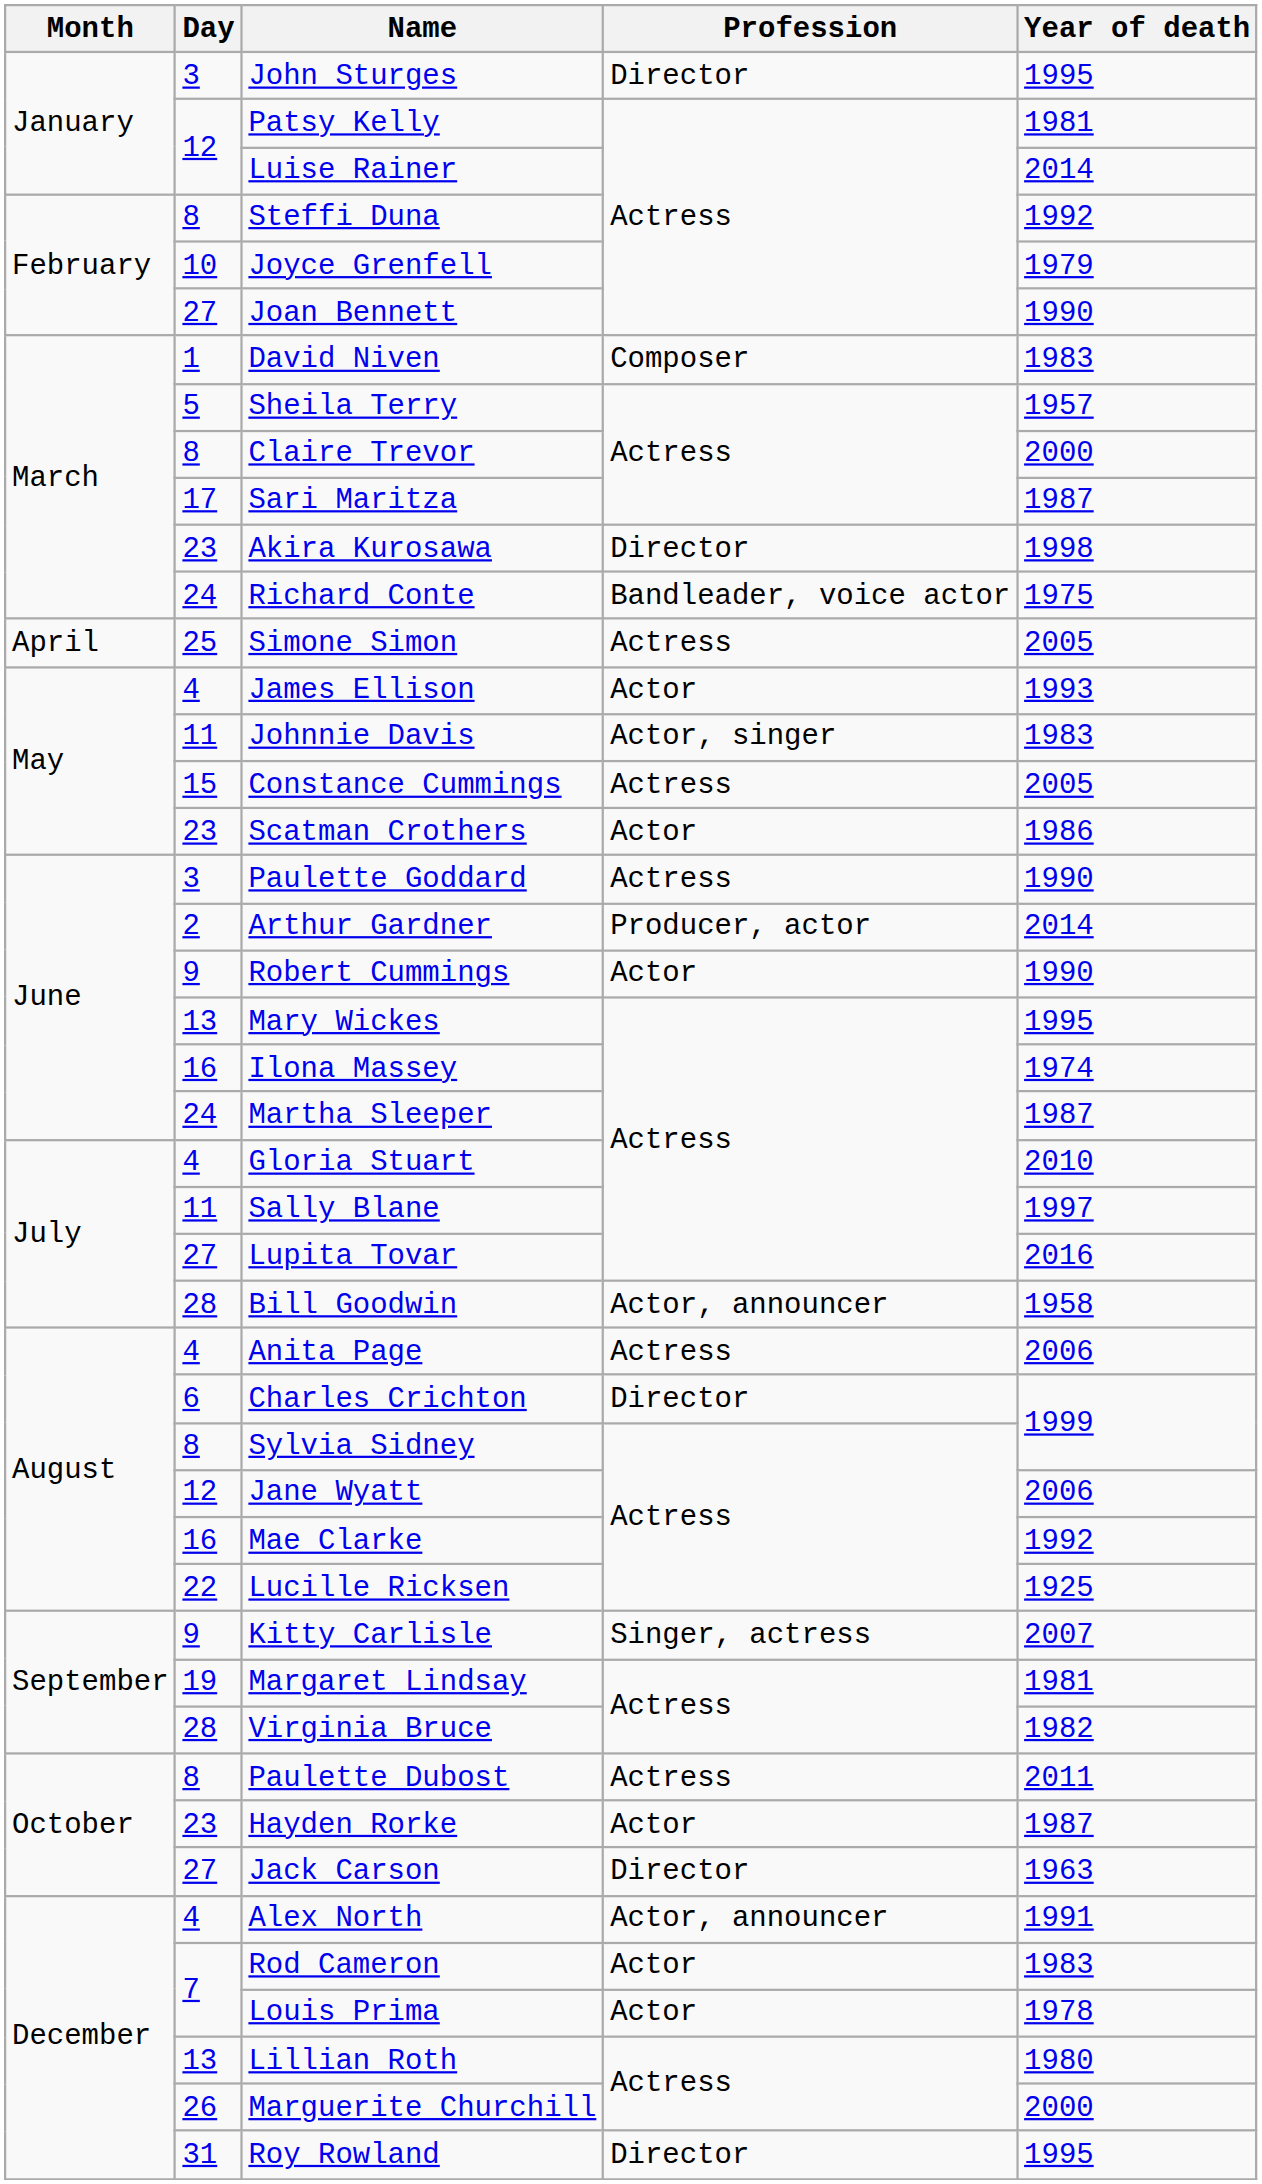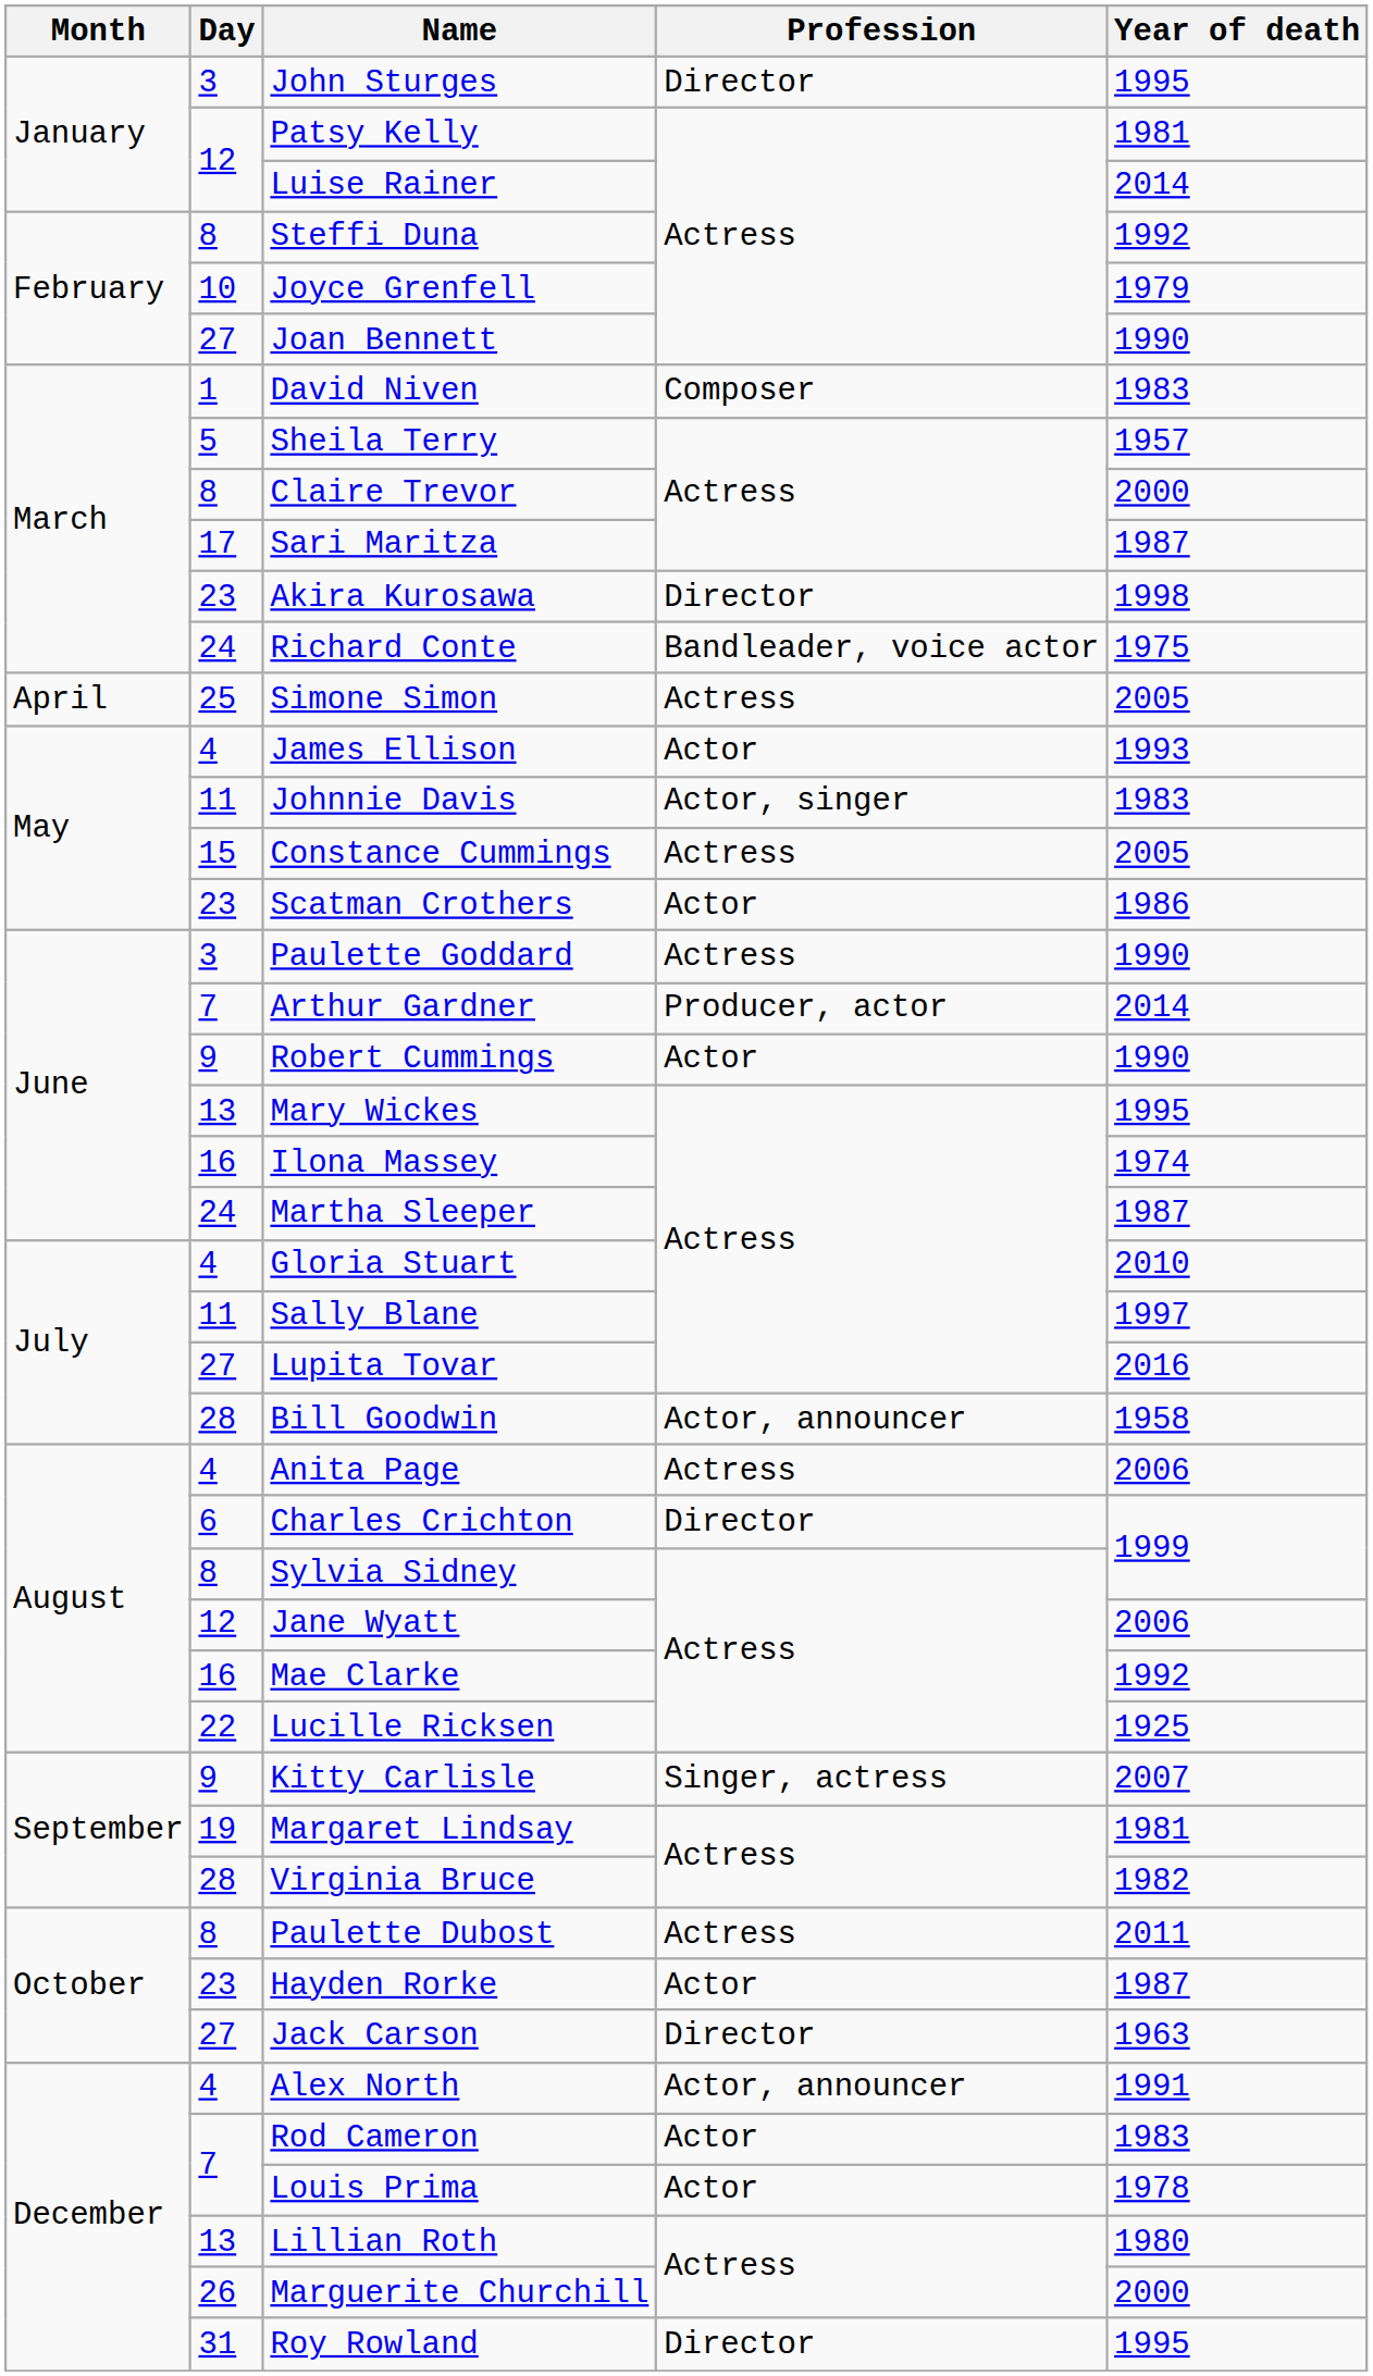Arthur Gardner | Day: 2 -> 7
